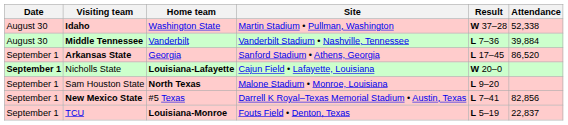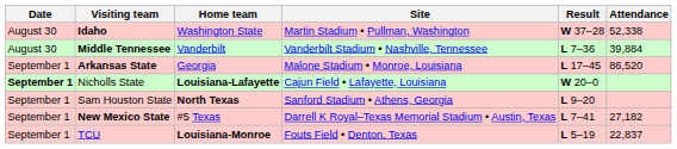Arkansas State | Site: Sanford Stadium • Athens, Georgia -> Malone Stadium • Monroe, Louisiana
Sam Houston State | Site: Malone Stadium • Monroe, Louisiana -> Sanford Stadium • Athens, Georgia
New Mexico State | Attendance: 82,856 -> 27,182
